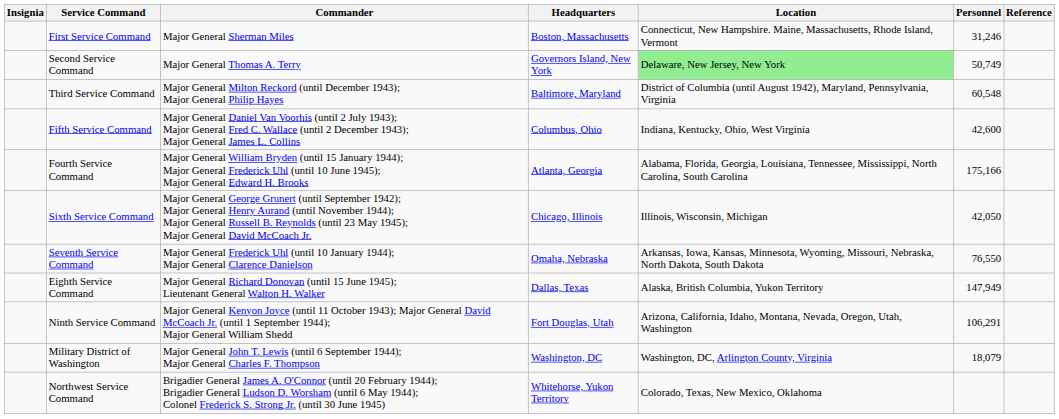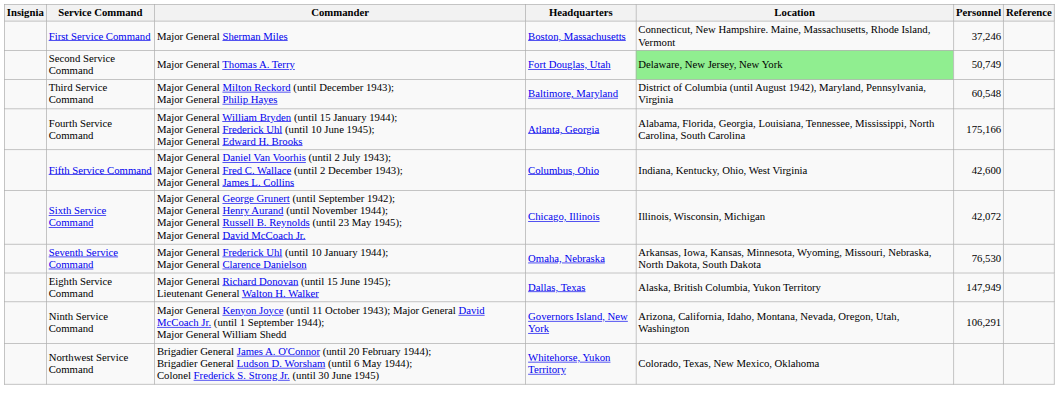First Service Command | Personnel: 31,246 -> 37,246
Second Service Command | Headquarters: Governors Island, New York -> Fort Douglas, Utah
rows swapped: Fourth Service Command <-> Fifth Service Command
Sixth Service Command | Personnel: 42,050 -> 42,072
Seventh Service Command | Personnel: 76,550 -> 76,530
Ninth Service Command | Headquarters: Fort Douglas, Utah -> Governors Island, New York
- row: Military District of Washington | Major General John T. Lewis (until 6 September 1944); Major General Charles F. Thompson | Washington, DC | Washington, DC, Arlington County, Virginia | 18,079
